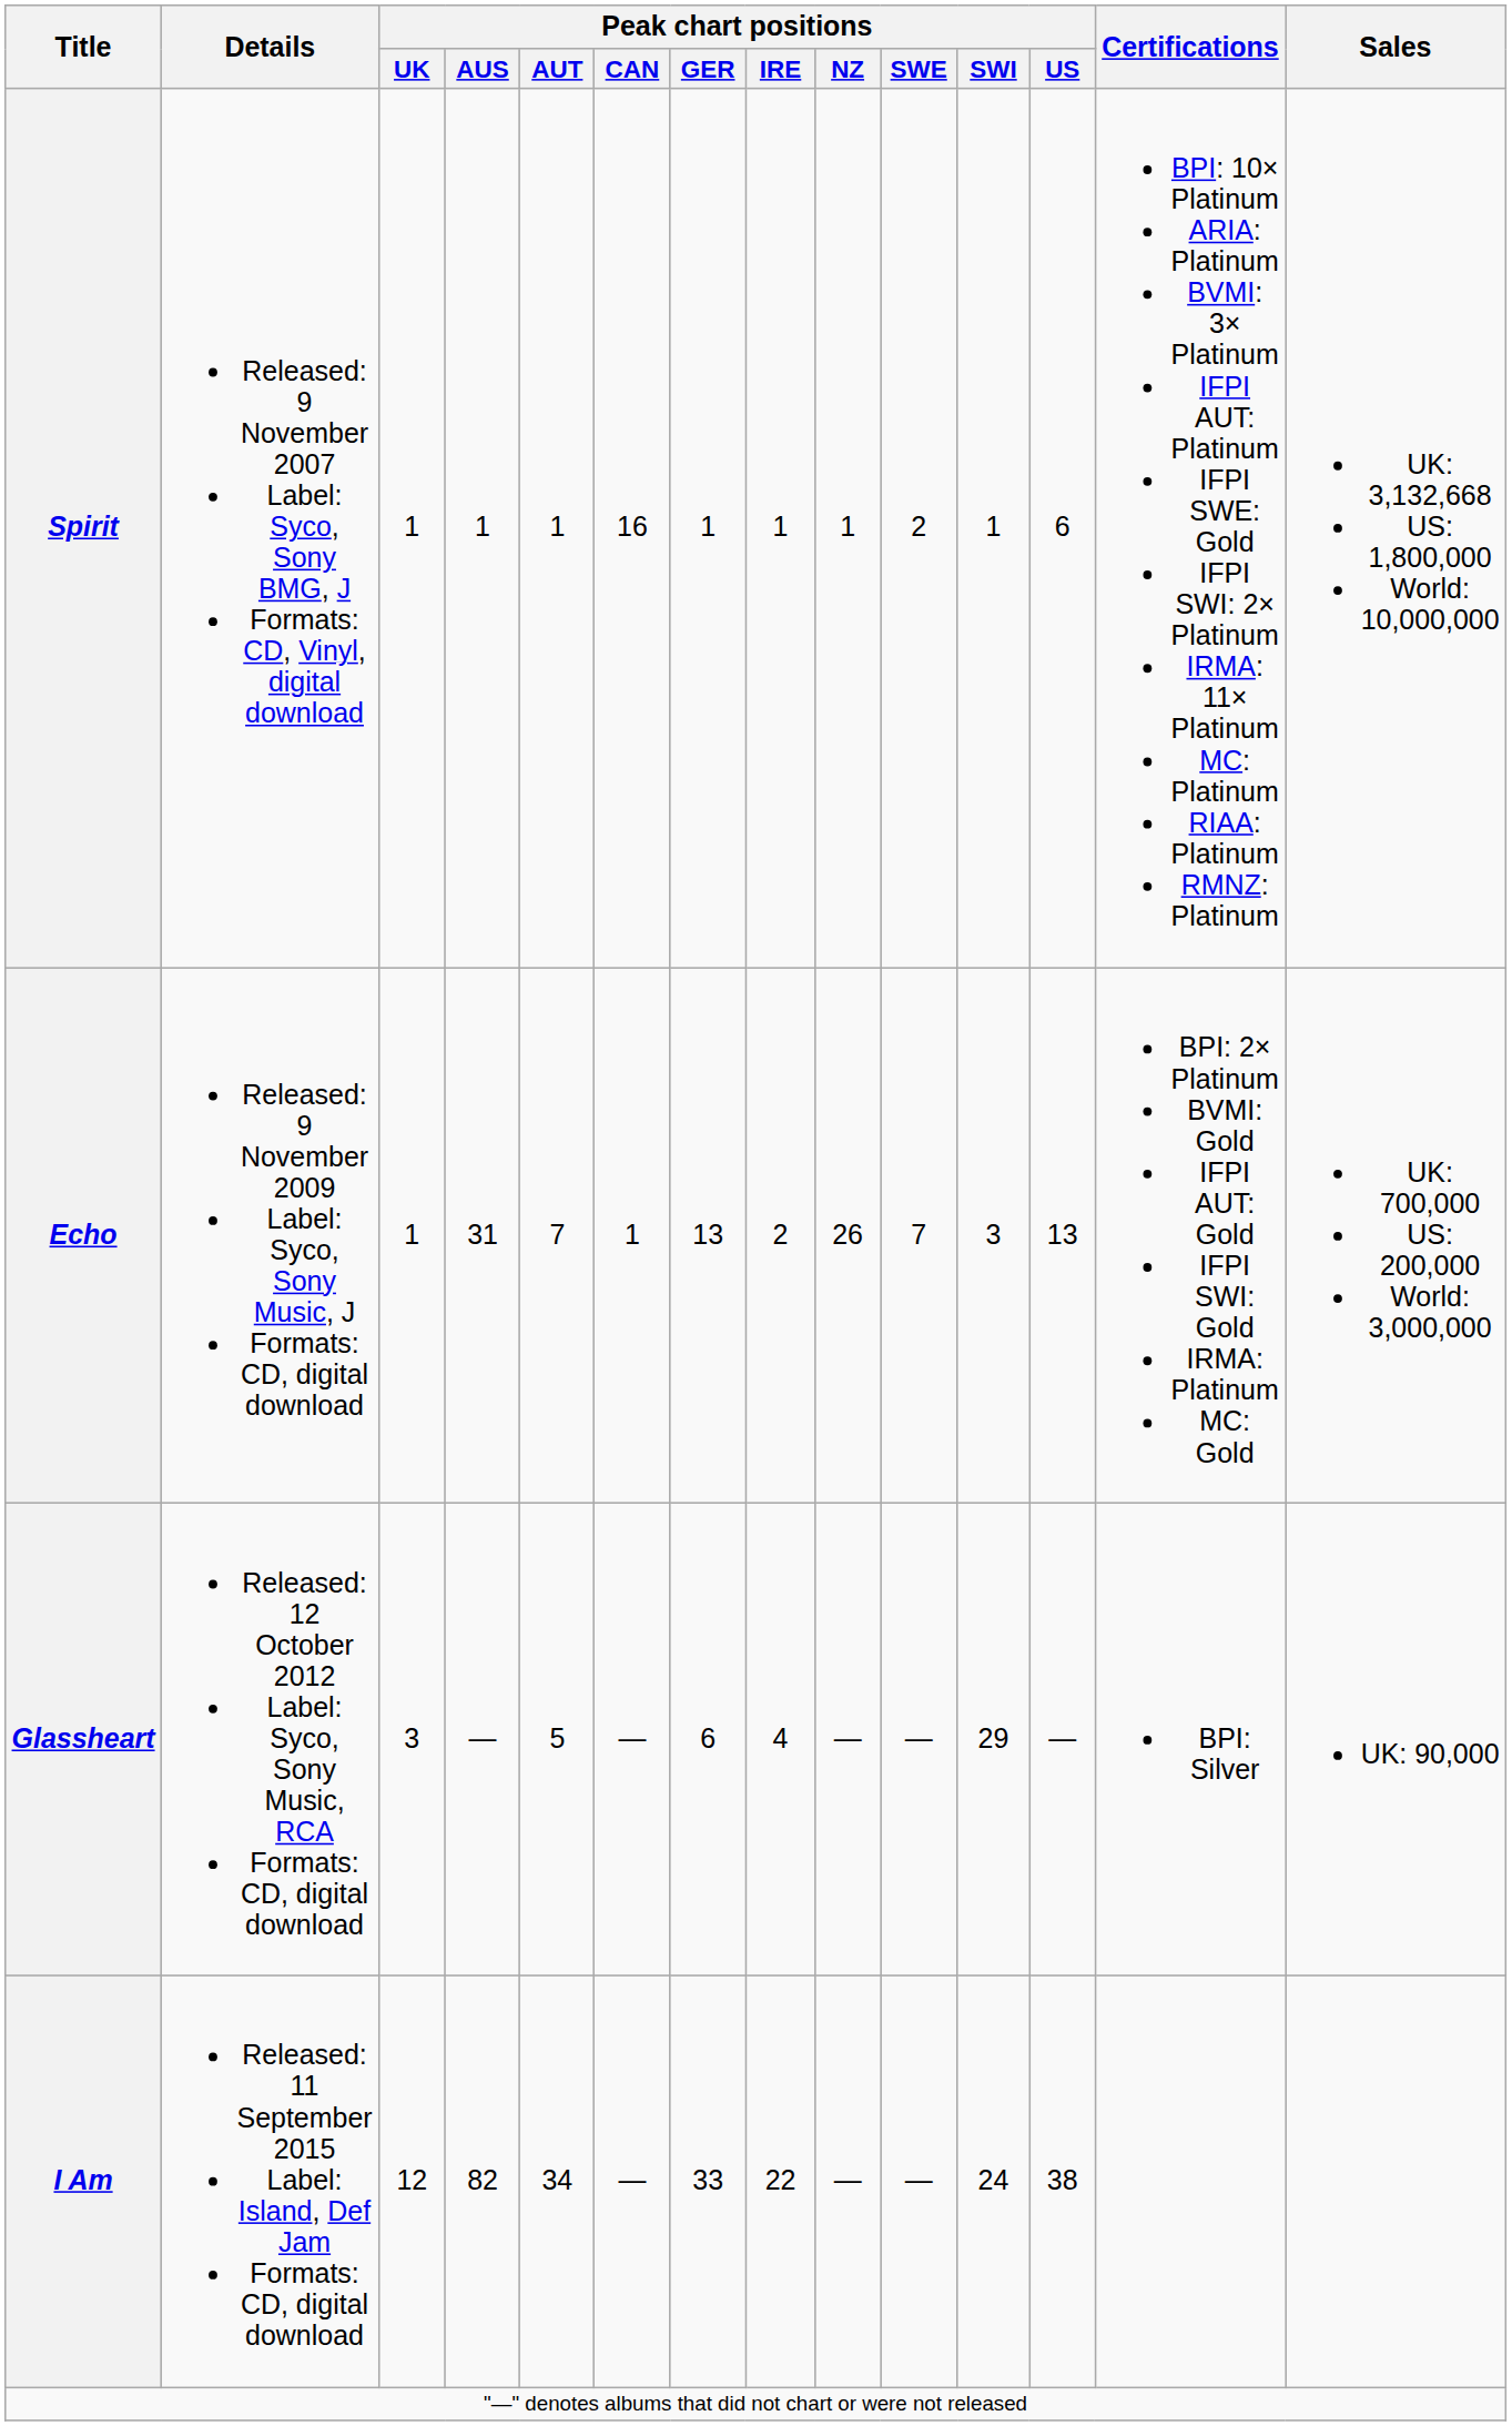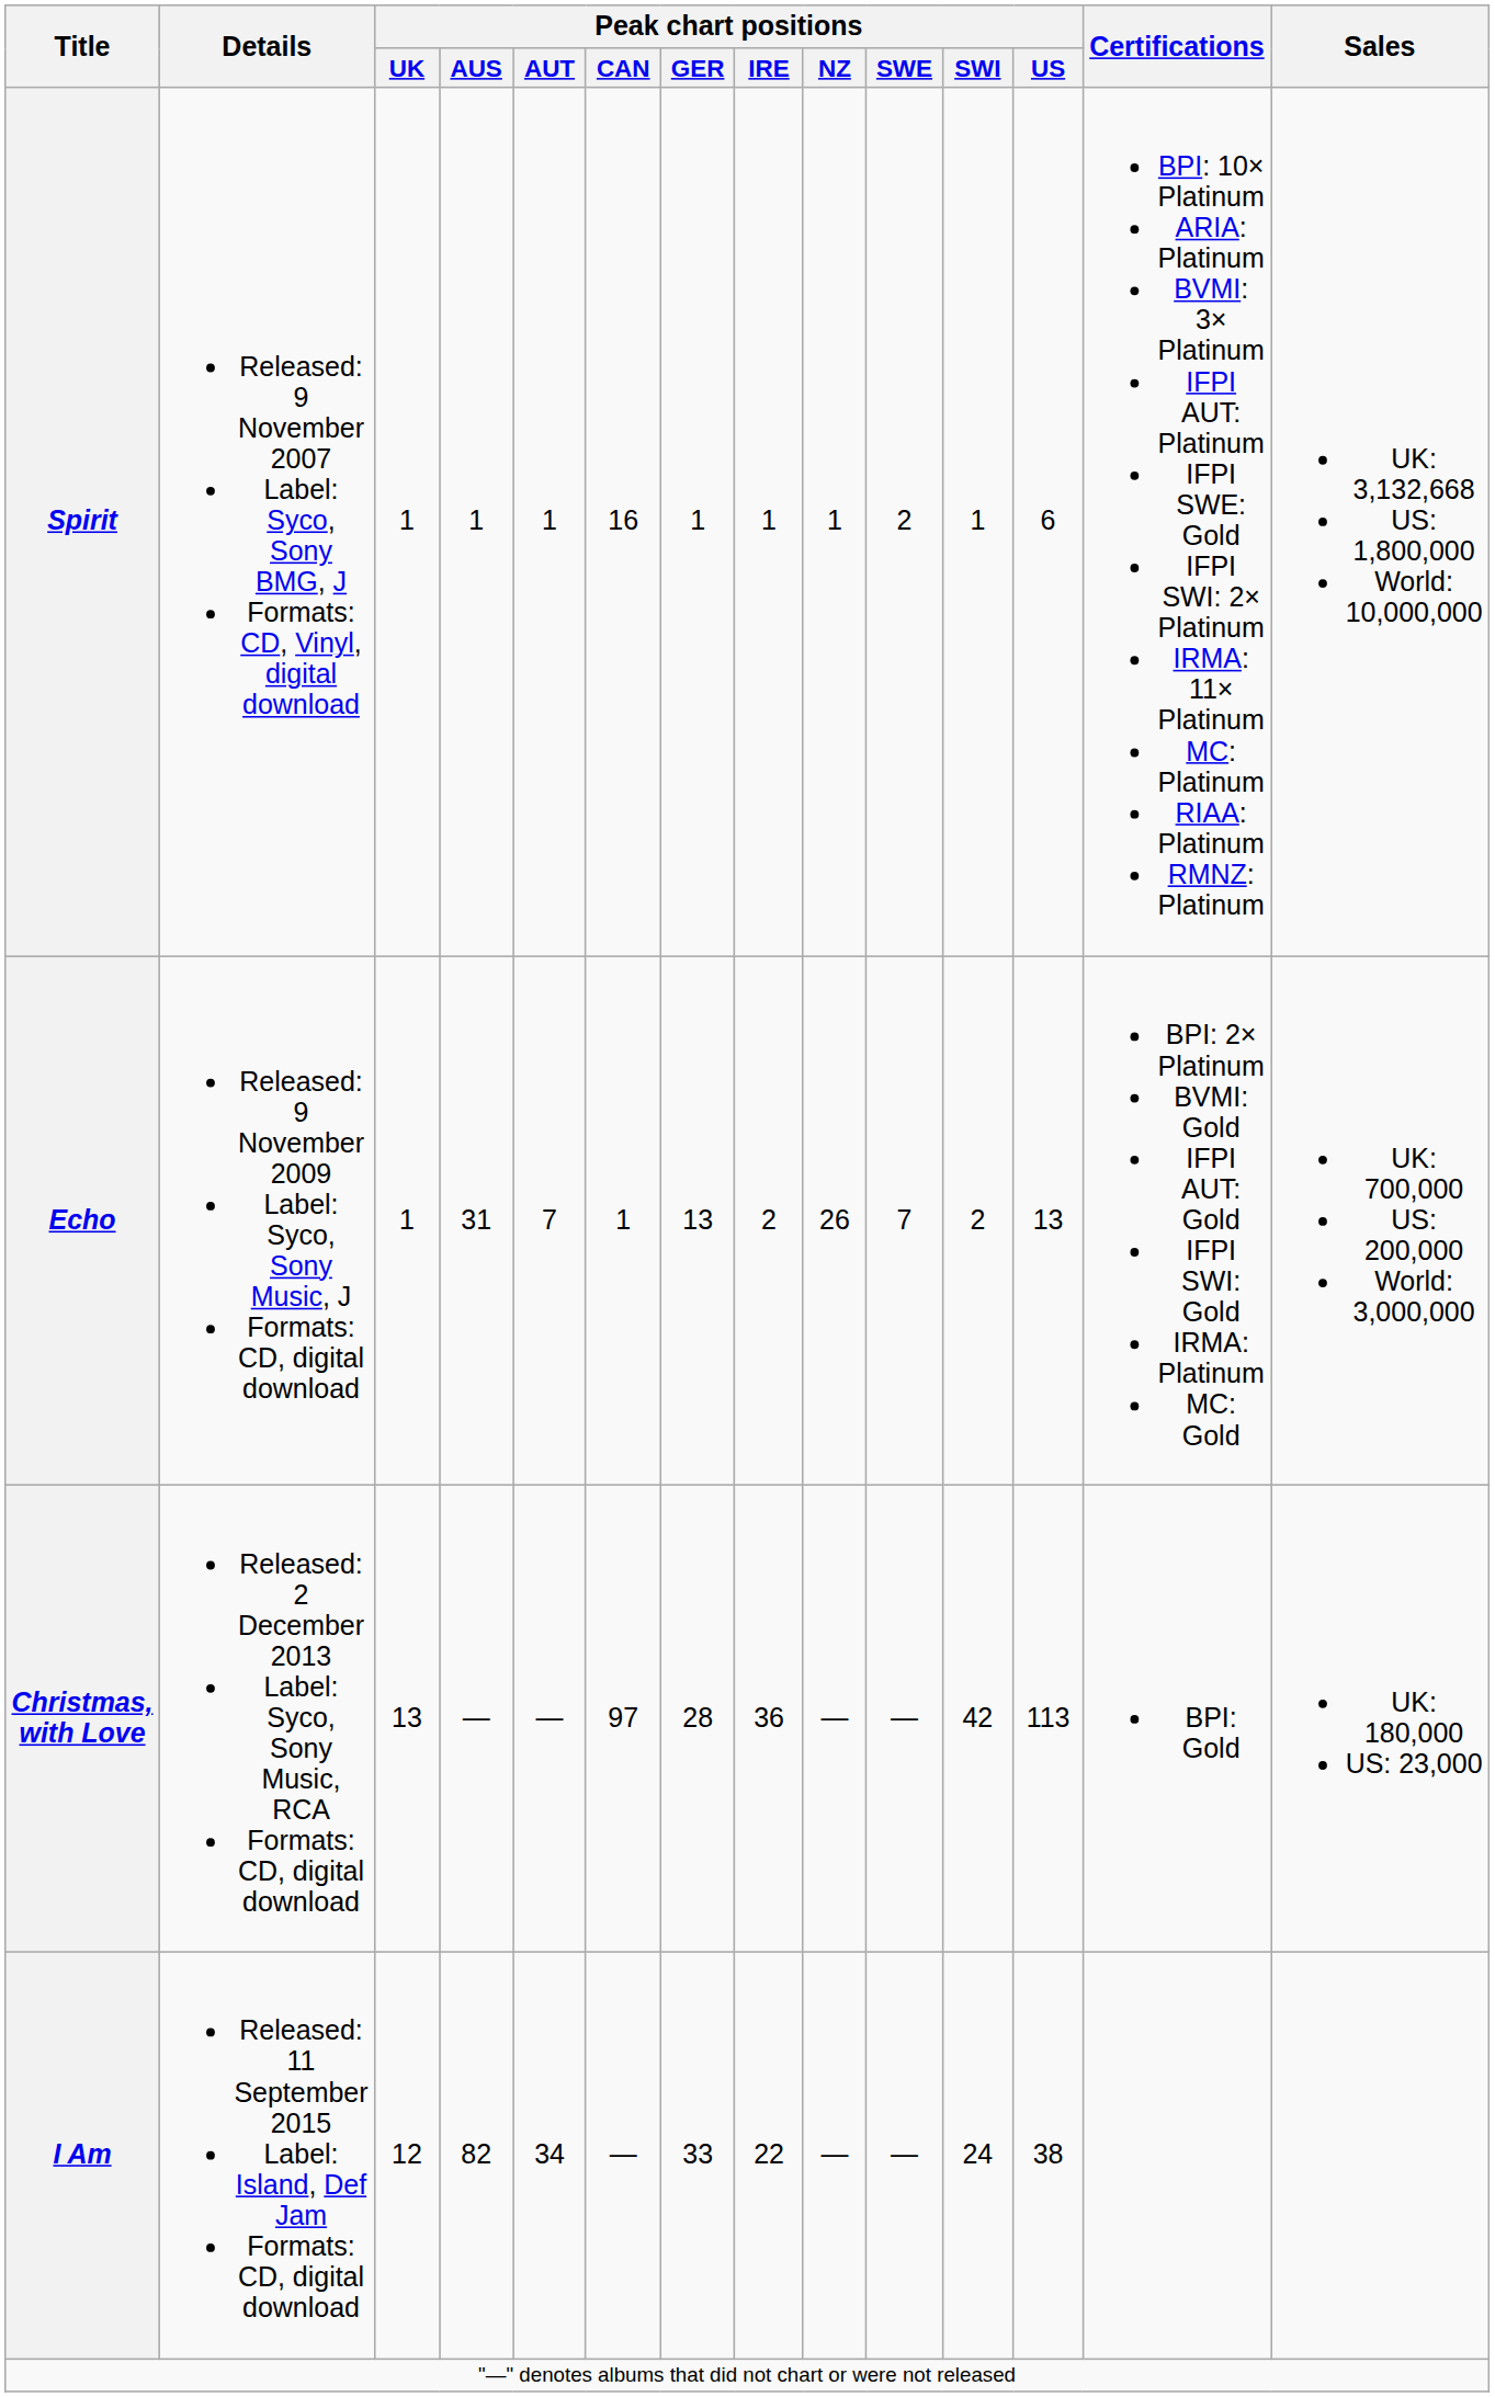Echo | Peak chart positions / SWI: 3 -> 2
- row: Glassheart | Released: 12 October 2012 Label: Syco, Sony Music, RCA Formats: CD, digital download | 3 | — | 5 | — | 6 | 4 | — | — | 29 | — | BPI: Silver | UK: 90,000
+ row: Christmas, with Love | Released: 2 December 2013 Label: Syco, Sony Music, RCA Formats: CD, digital download | 13 | — | — | 97 | 28 | 36 | — | — | 42 | 113 | BPI: Gold | UK: 180,000 US: 23,000
